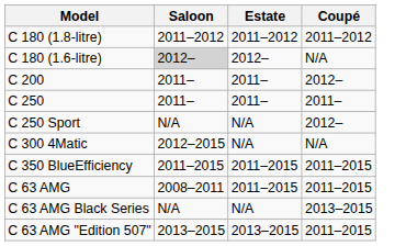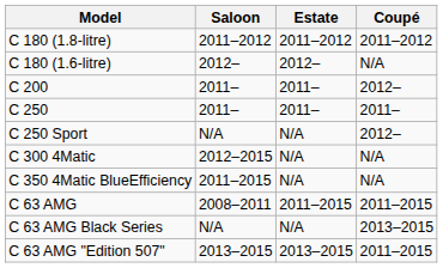C 180 (1.6-litre) | Saloon: lightgrey background -> no background
- row: C 350 BlueEfficiency | 2011–2015 | 2011–2015 | 2011–2015
+ row: C 350 4Matic BlueEfficiency | 2011–2015 | N/A | N/A
